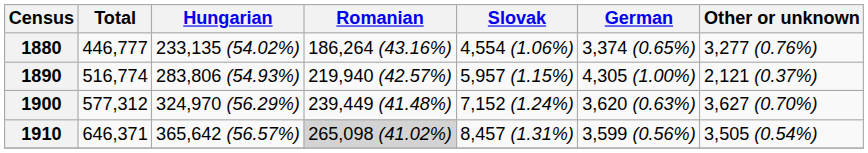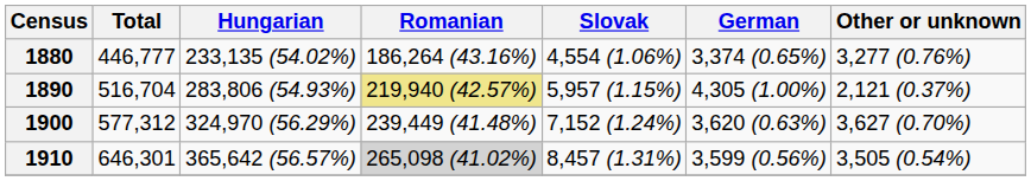1890 | Total: 516,774 -> 516,704
1890 | Romanian: no background -> khaki background
1910 | Total: 646,371 -> 646,301
